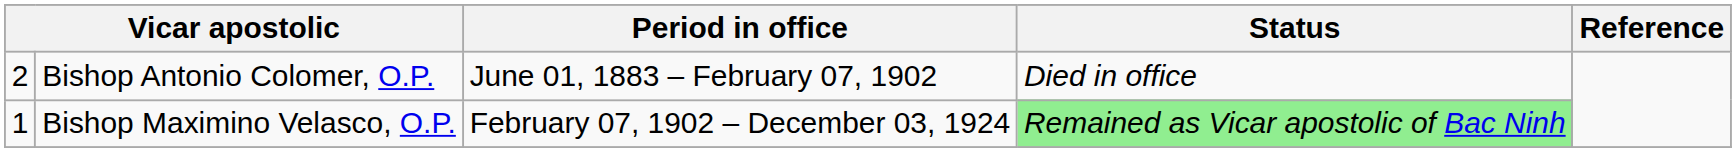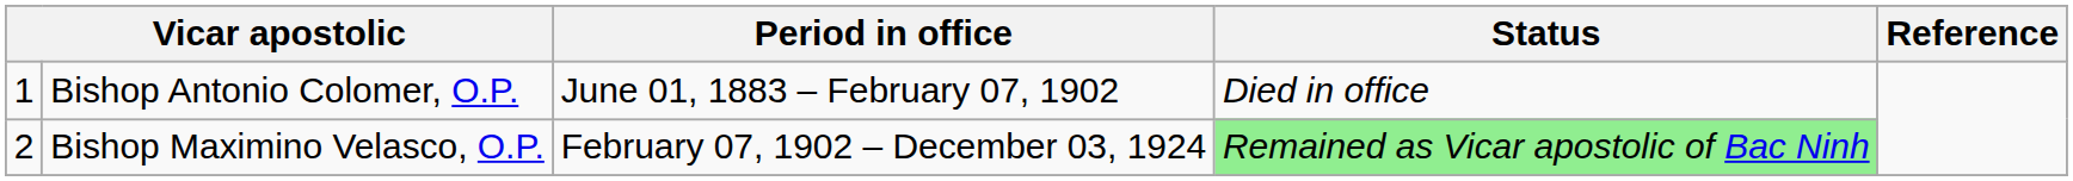Bishop Antonio Colomer, O.P. | column 1: 2 -> 1
Bishop Maximino Velasco, O.P. | column 1: 1 -> 2
